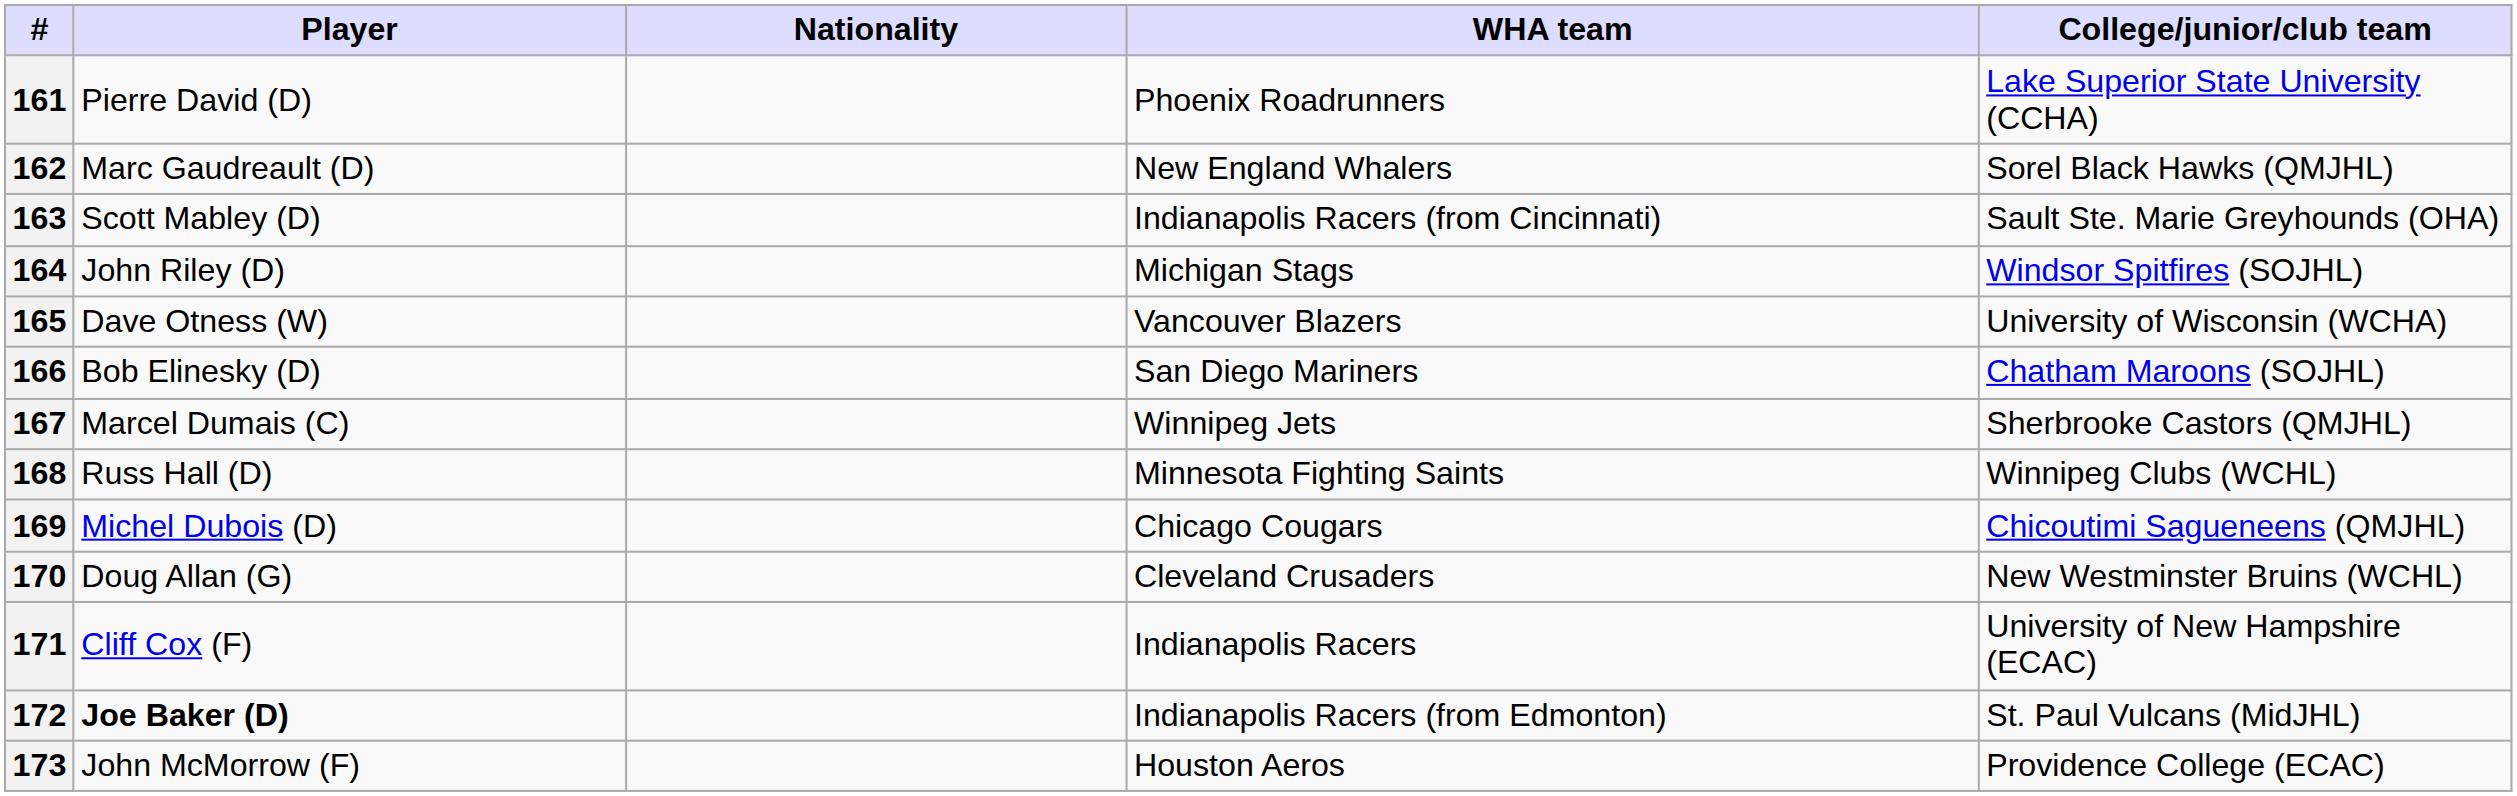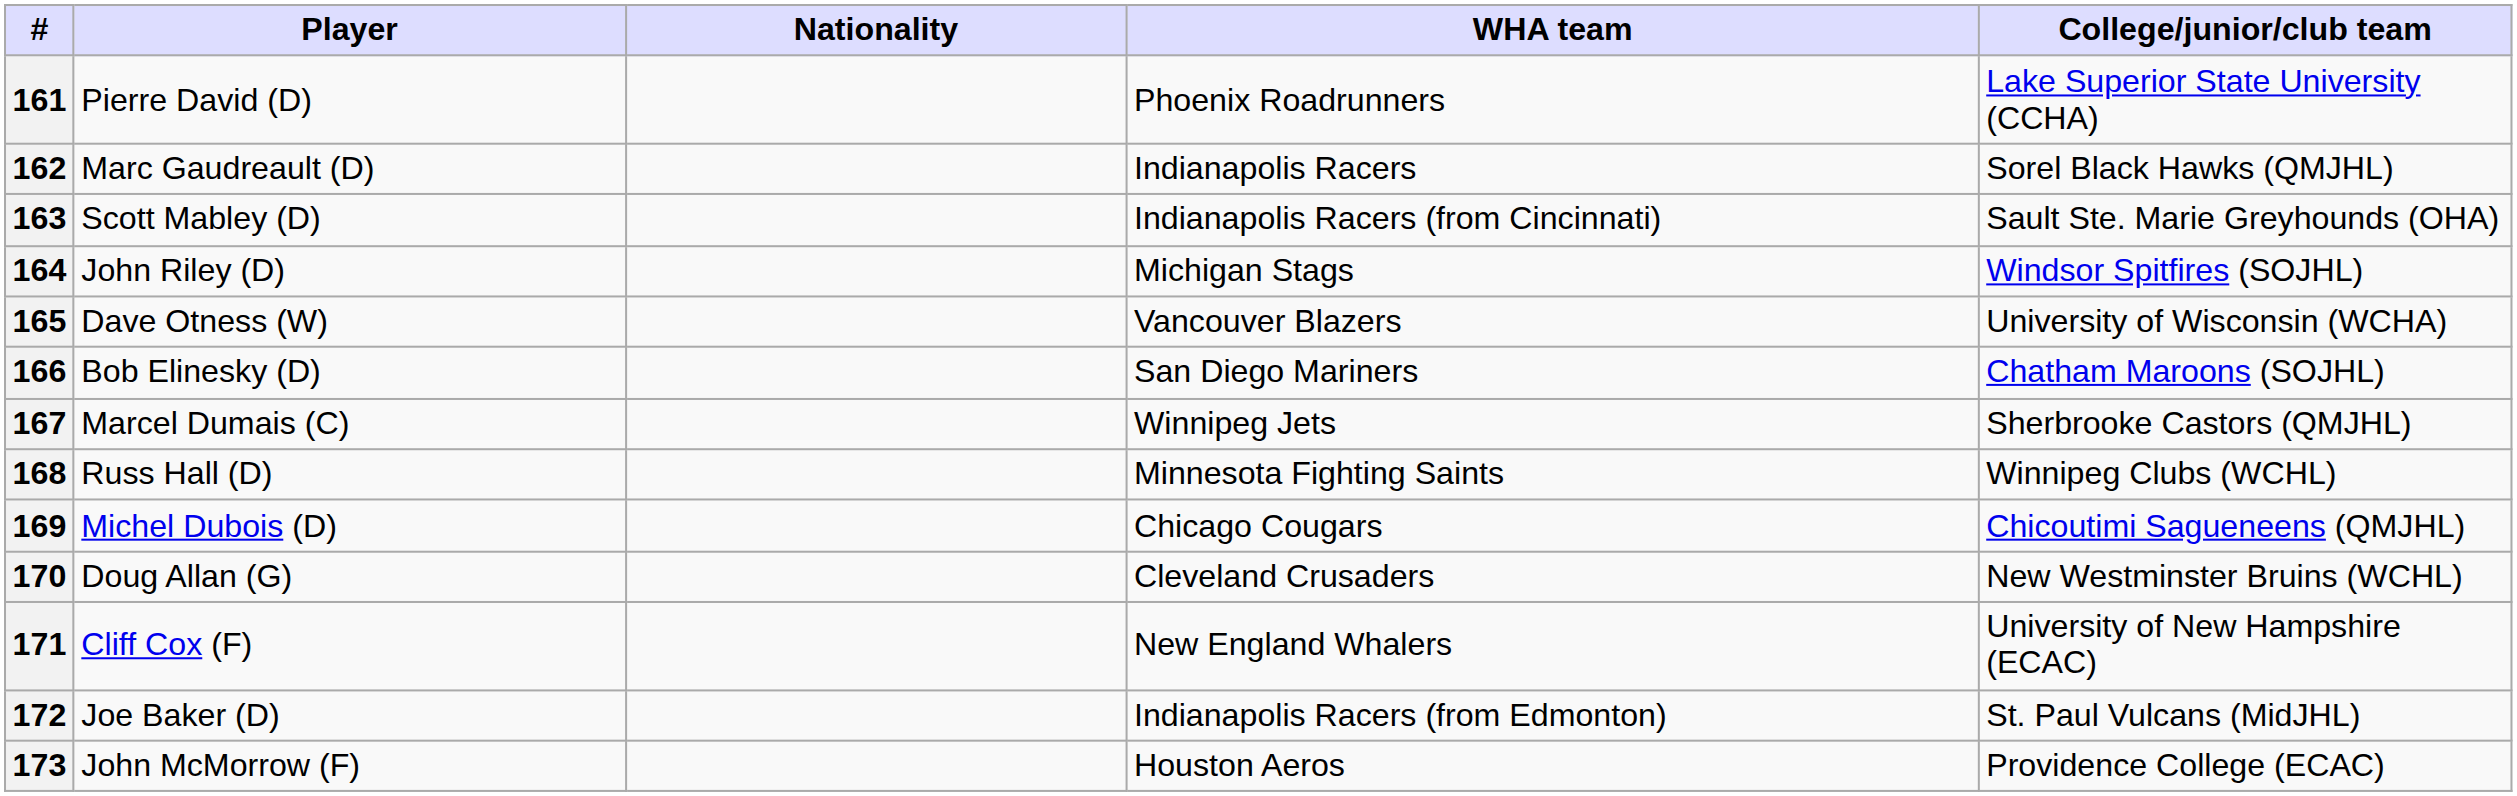162 | WHA team: New England Whalers -> Indianapolis Racers
171 | WHA team: Indianapolis Racers -> New England Whalers
172 | Player: bold -> normal
